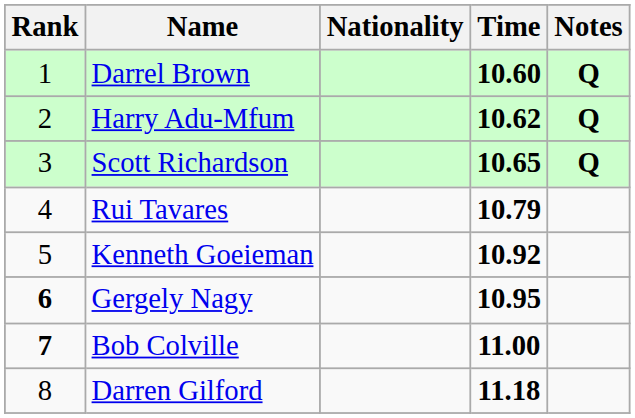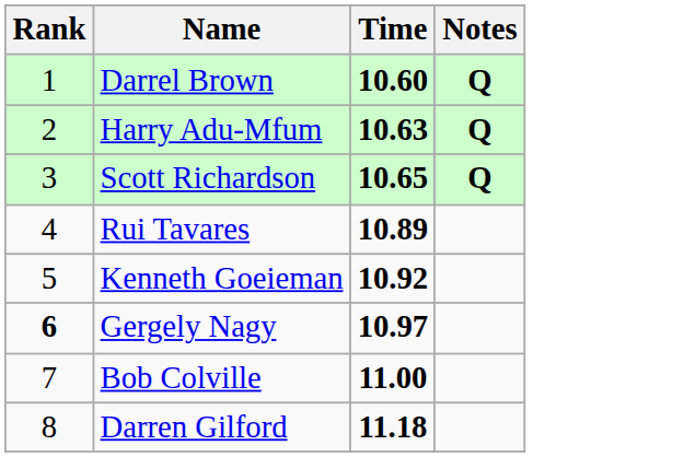- column: Nationality
Harry Adu-Mfum | Time: 10.62 -> 10.63
Rui Tavares | Time: 10.79 -> 10.89
Gergely Nagy | Time: 10.95 -> 10.97
Bob Colville | Rank: bold -> normal
